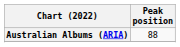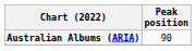Australian Albums (ARIA) | Peak position: 88 -> 90
